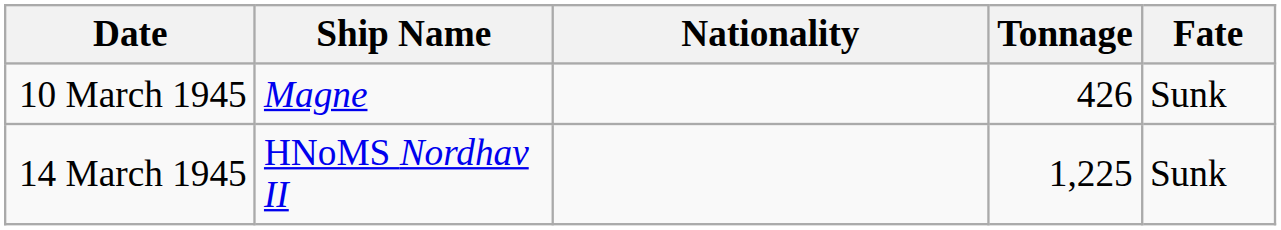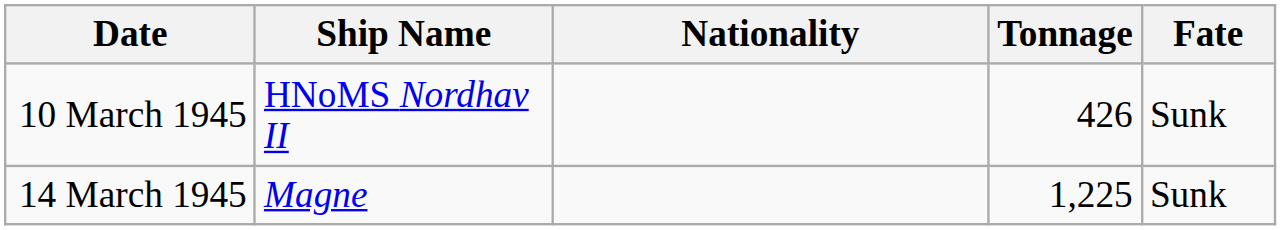10 March 1945 | Ship Name: Magne -> HNoMS Nordhav II
14 March 1945 | Ship Name: HNoMS Nordhav II -> Magne
